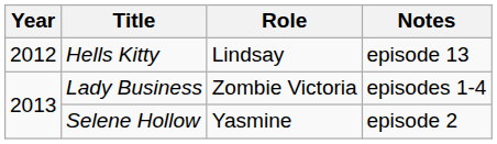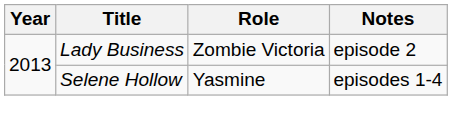- row: 2012 | Hells Kitty | Lindsay | episode 13
Lady Business | Notes: episodes 1-4 -> episode 2
Selene Hollow | Notes: episode 2 -> episodes 1-4
